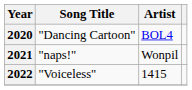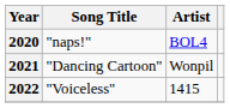2020 | Song Title: "Dancing Cartoon" -> "naps!"
2021 | Song Title: "naps!" -> "Dancing Cartoon"
